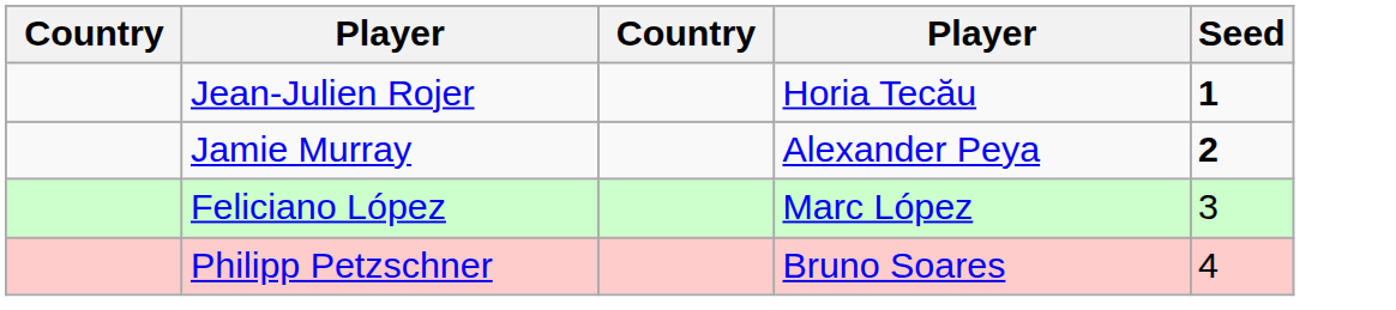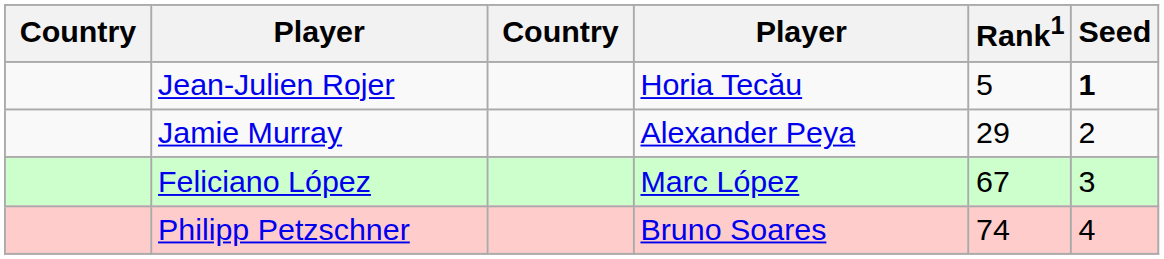+ column: Rank1 | 5 | 29 | 67 | 74
Jamie Murray | Seed: bold -> normal
